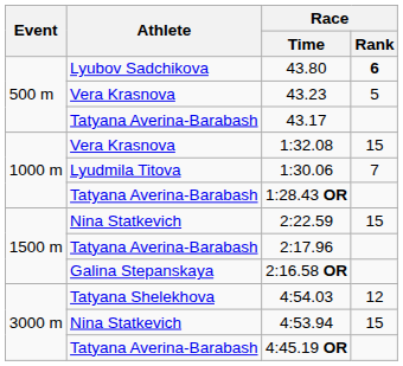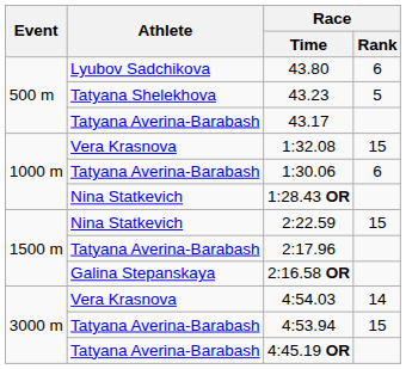43.80 | Race / Rank: bold -> normal
43.23 | Athlete: Vera Krasnova -> Tatyana Shelekhova
1:30.06 | Athlete: Lyudmila Titova -> Tatyana Averina-Barabash
1:30.06 | Race / Rank: 7 -> 6
1:28.43 OR | Athlete: Tatyana Averina-Barabash -> Nina Statkevich
4:54.03 | Athlete: Tatyana Shelekhova -> Vera Krasnova
4:54.03 | Race / Rank: 12 -> 14
4:53.94 | Athlete: Nina Statkevich -> Tatyana Averina-Barabash
